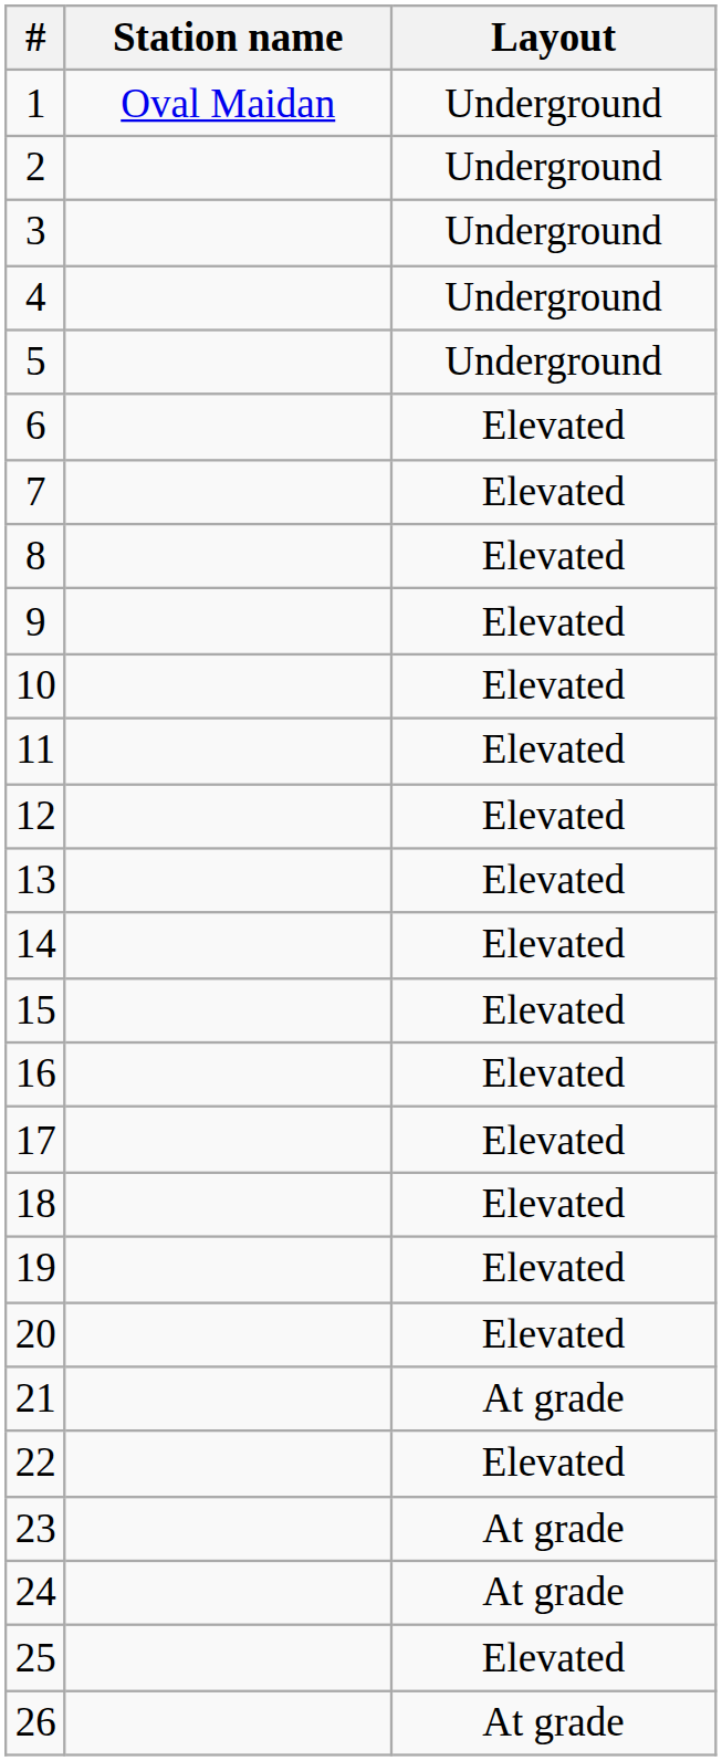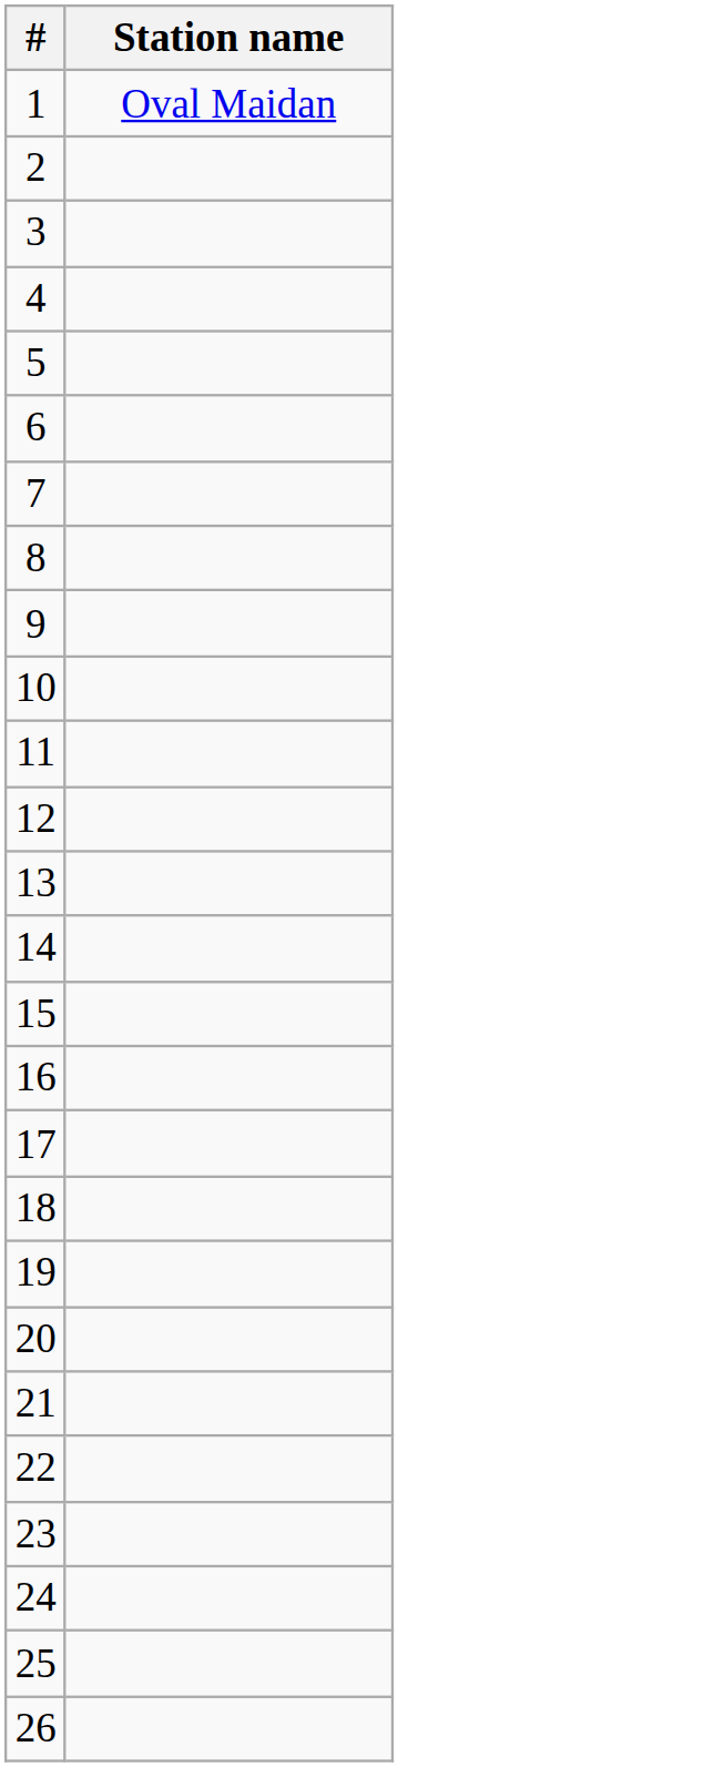- column: Layout | Underground | Underground | Underground | Underground | Underground | Elevated | Elevated | Elevated | Elevated | Elevated | Elevated | Elevated | Elevated | Elevated | Elevated | Elevated | Elevated | Elevated | Elevated | Elevated | At grade | Elevated | At grade | At grade | Elevated | At grade
